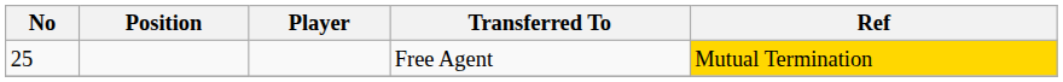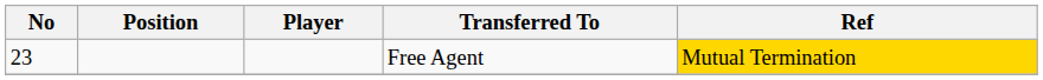Free Agent | No: 25 -> 23
